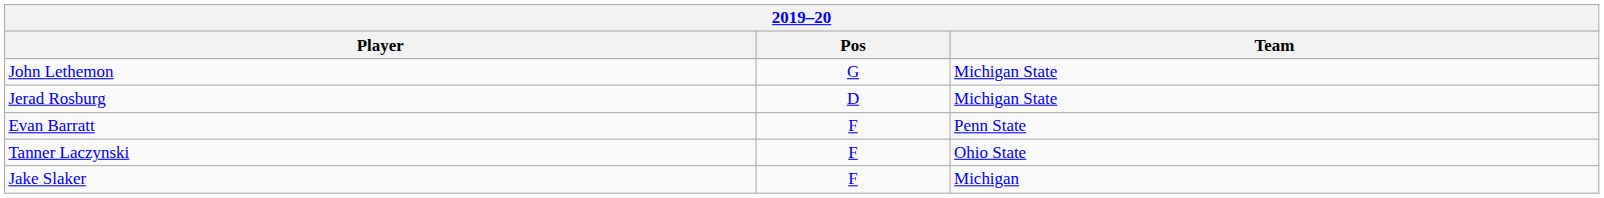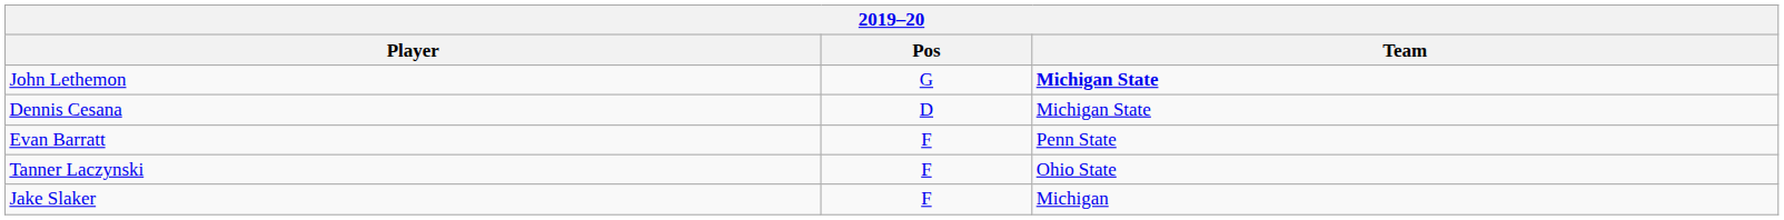John Lethemon | Team: normal -> bold
+ row: Dennis Cesana | D | Michigan State
- row: Jerad Rosburg | D | Michigan State
